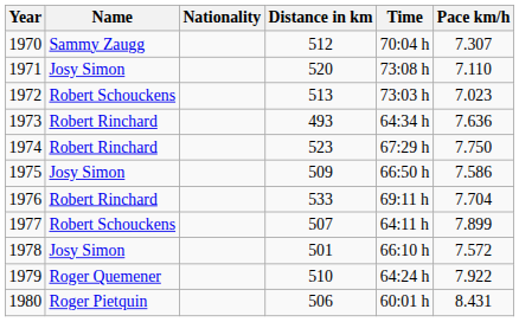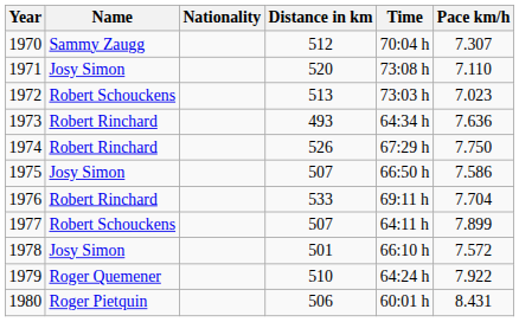1974 | Distance in km: 523 -> 526
1975 | Distance in km: 509 -> 507
